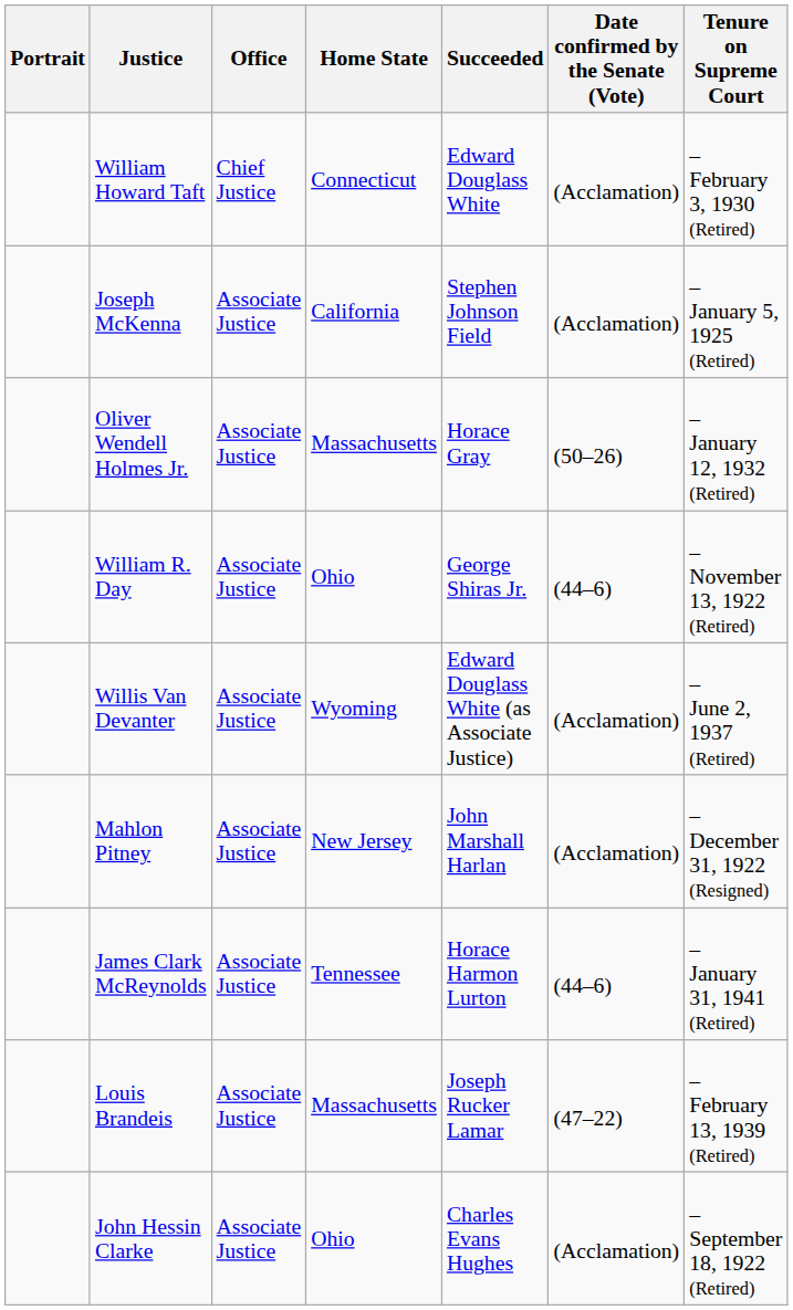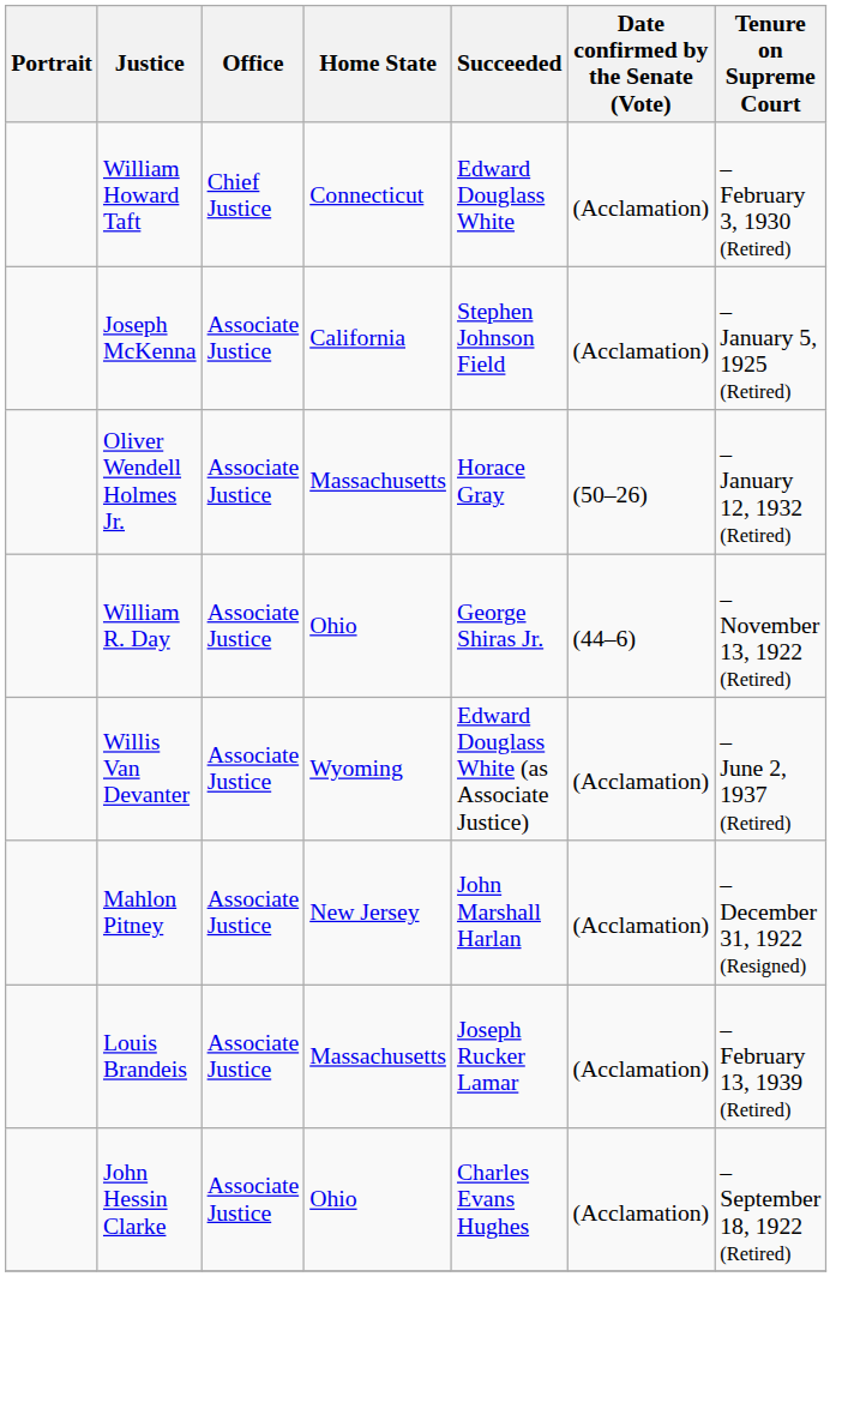- row: James Clark McReynolds | Associate Justice | Tennessee | Horace Harmon Lurton | (44–6) | – January 31, 1941 (Retired)
Louis Brandeis | Date confirmed by the Senate (Vote): (47–22) -> (Acclamation)
